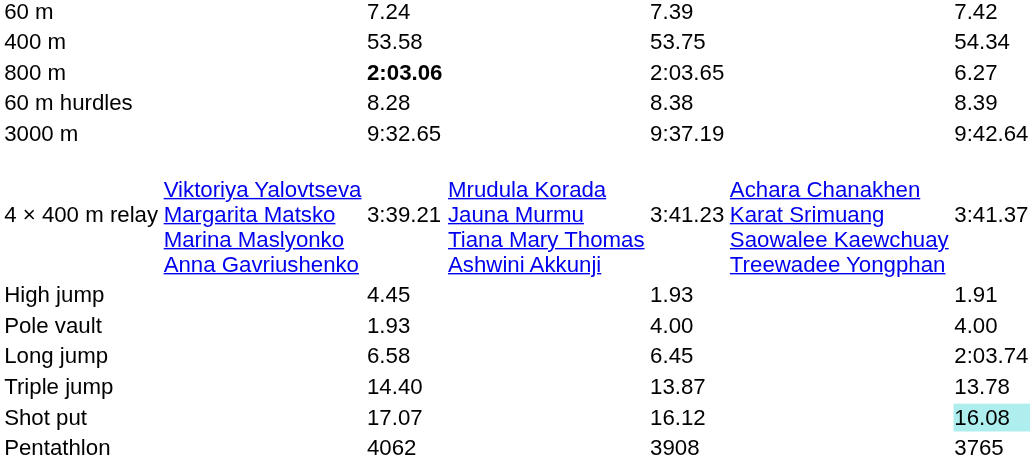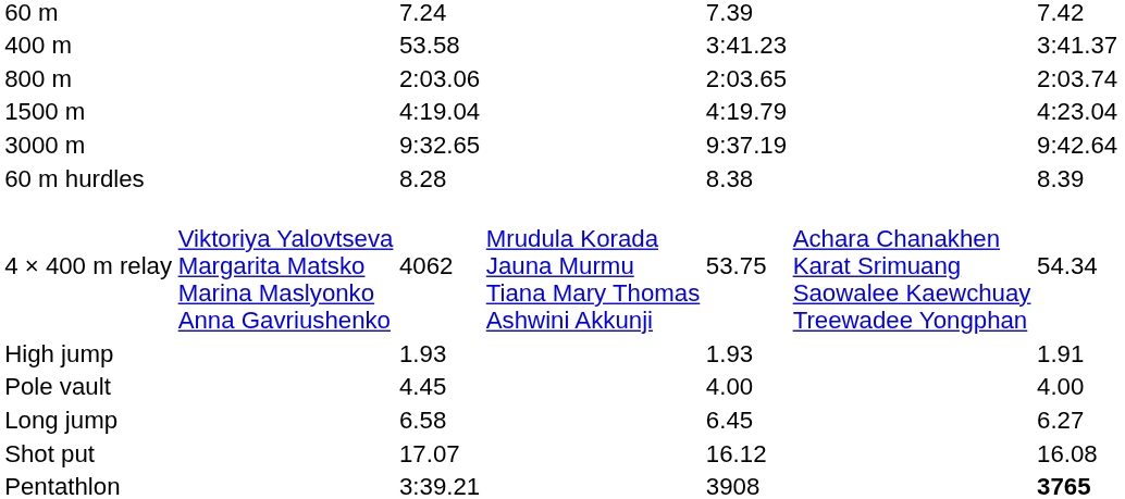400 m | column 5: 53.75 -> 3:41.23
400 m | column 7: 54.34 -> 3:41.37
800 m | column 3: bold -> normal
800 m | column 7: 6.27 -> 2:03.74
+ row: 1500 m | 4:19.04 | 4:19.79 | 4:23.04
rows swapped: 3000 m <-> 60 m hurdles
4 × 400 m relay | column 3: 3:39.21 -> 4062
4 × 400 m relay | column 5: 3:41.23 -> 53.75
4 × 400 m relay | column 7: 3:41.37 -> 54.34
High jump | column 3: 4.45 -> 1.93
Pole vault | column 3: 1.93 -> 4.45
Long jump | column 7: 2:03.74 -> 6.27
- row: Triple jump | 14.40 | 13.87 | 13.78
Shot put | column 7: paleturquoise background -> no background
Pentathlon | column 3: 4062 -> 3:39.21
Pentathlon | column 7: normal -> bold
